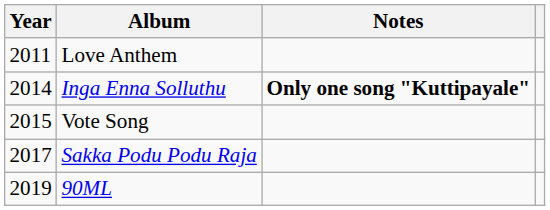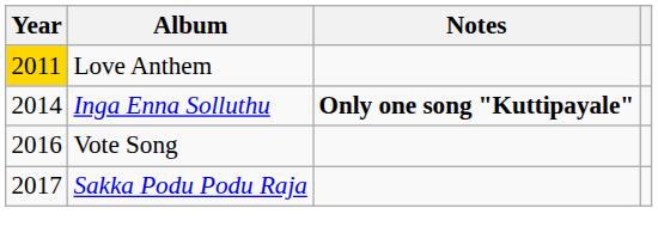Love Anthem | Year: no background -> gold background
Vote Song | Year: 2015 -> 2016
- row: 2019 | 90ML
